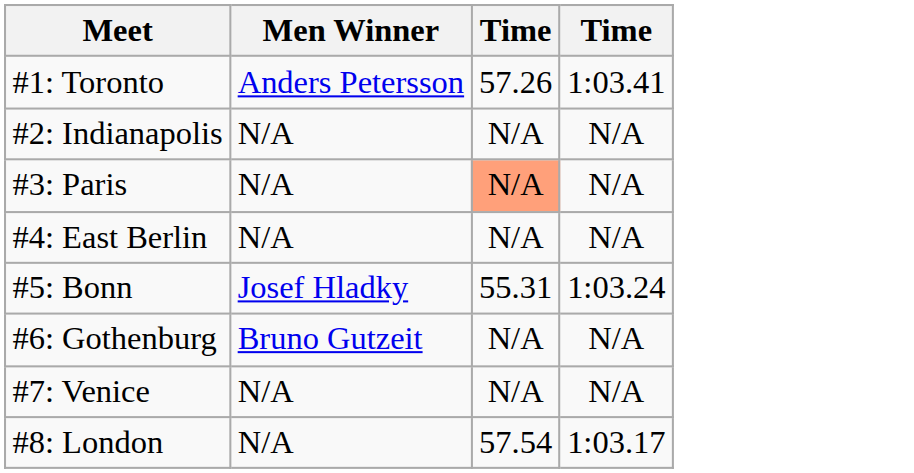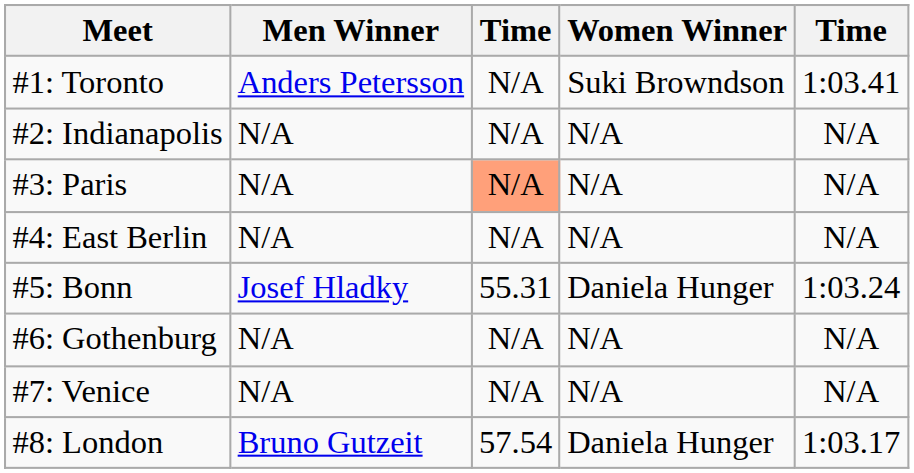+ column: Women Winner | Suki Browndson | N/A | N/A | N/A | Daniela Hunger | N/A | N/A | Daniela Hunger
#1: Toronto | column 3: 57.26 -> N/A
#6: Gothenburg | Men Winner: Bruno Gutzeit -> N/A
#8: London | Men Winner: N/A -> Bruno Gutzeit
